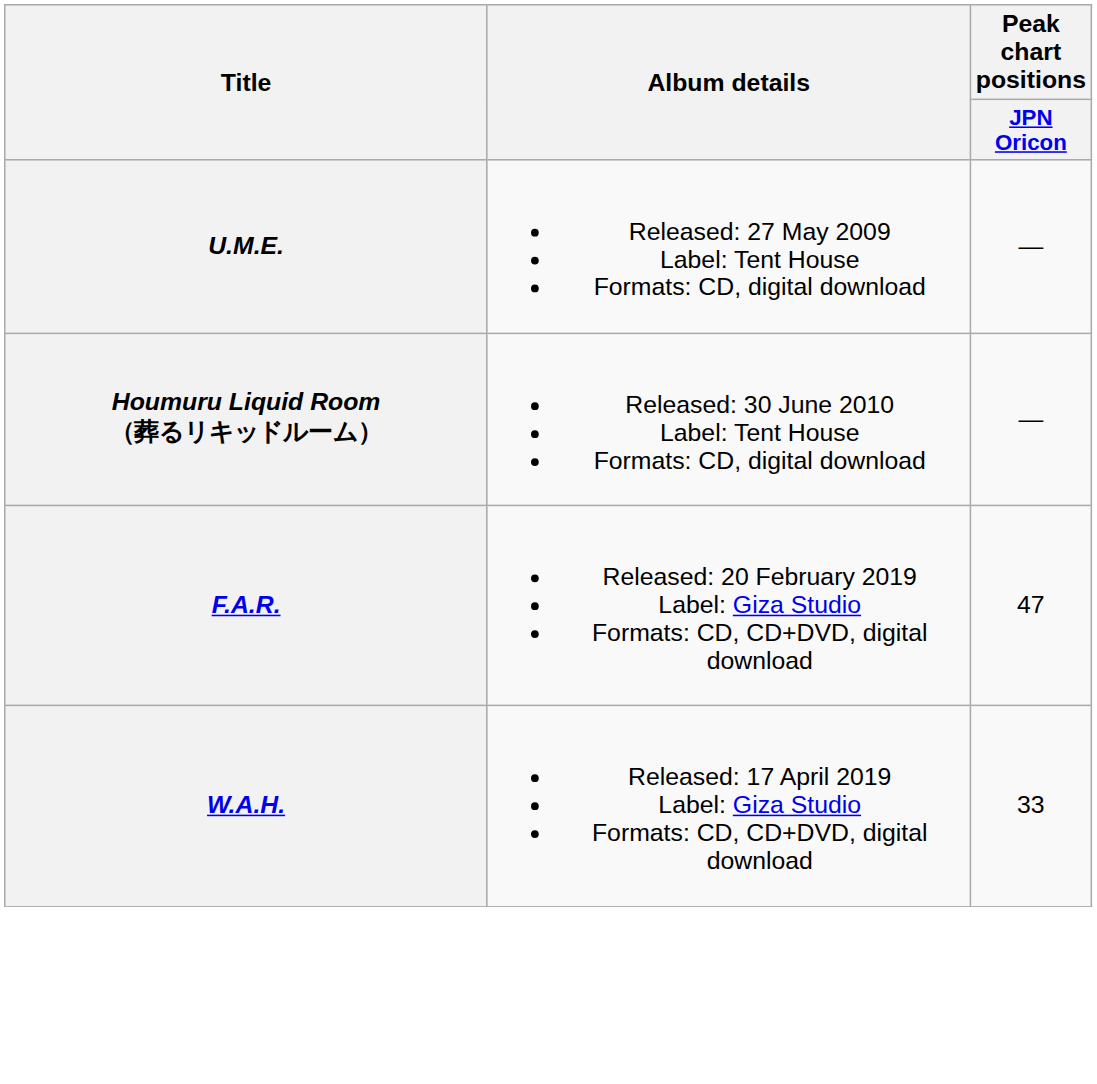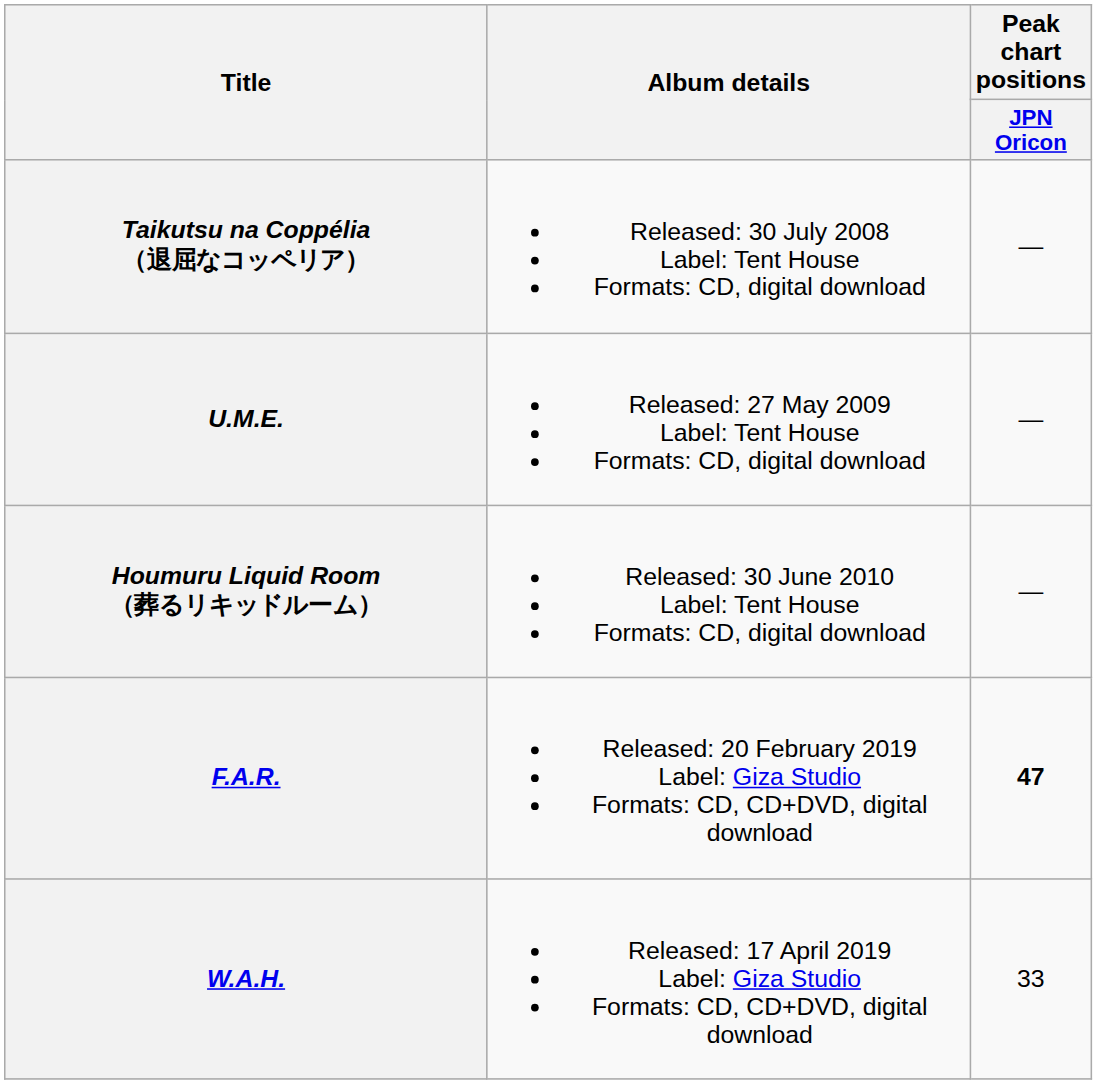+ row: Taikutsu na Coppélia （退屈なコッペリア） | Released: 30 July 2008 Label: Tent House Formats: CD, digital download | —
F.A.R. | Peak chart positions / JPN Oricon: normal -> bold
